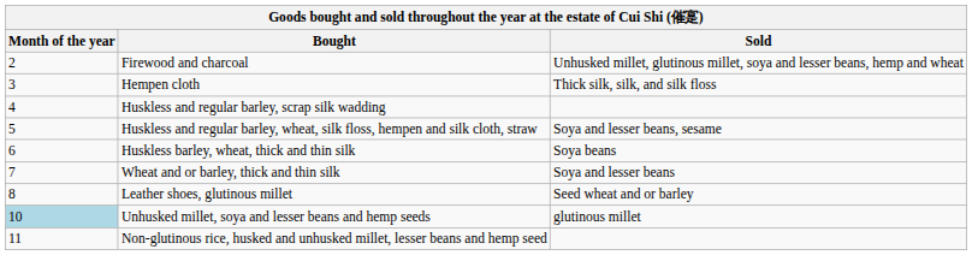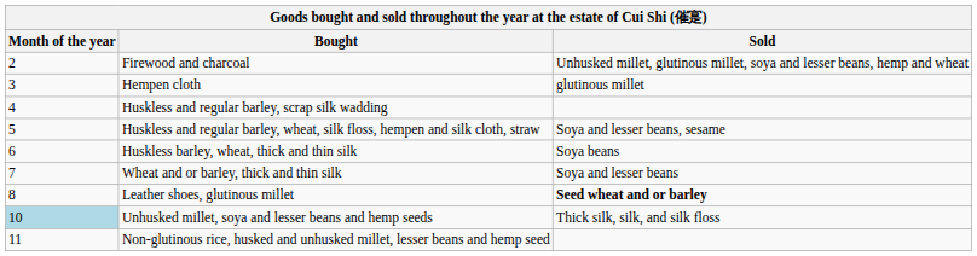Hempen cloth | Sold: Thick silk, silk, and silk floss -> glutinous millet
Leather shoes, glutinous millet | Sold: normal -> bold
Unhusked millet, soya and lesser beans and hemp seeds | Sold: glutinous millet -> Thick silk, silk, and silk floss
